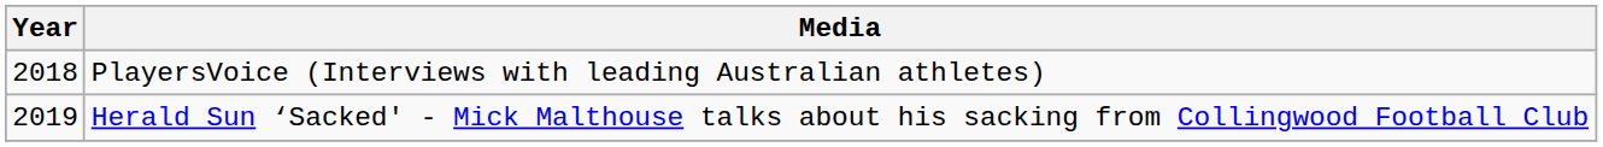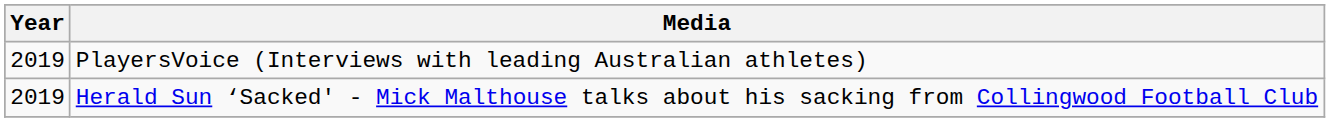PlayersVoice (Interviews with leading Australian athletes) | Year: 2018 -> 2019
